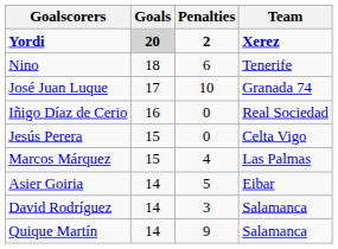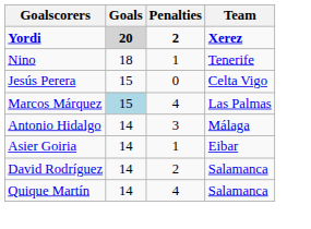Nino | Penalties: 6 -> 1
- row: José Juan Luque | 17 | 10 | Granada 74
- row: Iñigo Díaz de Cerio | 16 | 0 | Real Sociedad
Marcos Márquez | Goals: no background -> lightblue background
+ row: Antonio Hidalgo | 14 | 3 | Málaga
Asier Goiria | Penalties: 5 -> 1
David Rodríguez | Penalties: 3 -> 2
Quique Martín | Penalties: 9 -> 4
